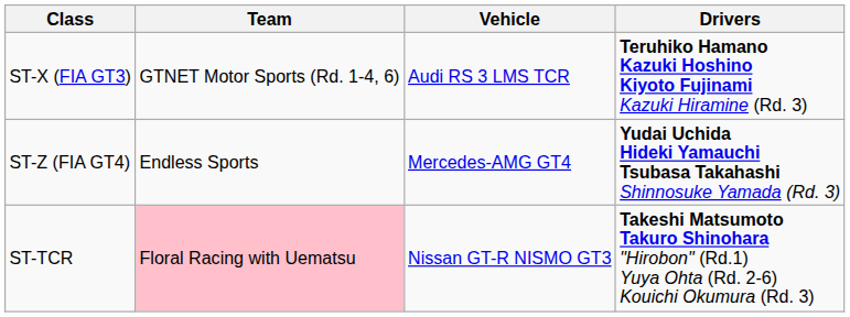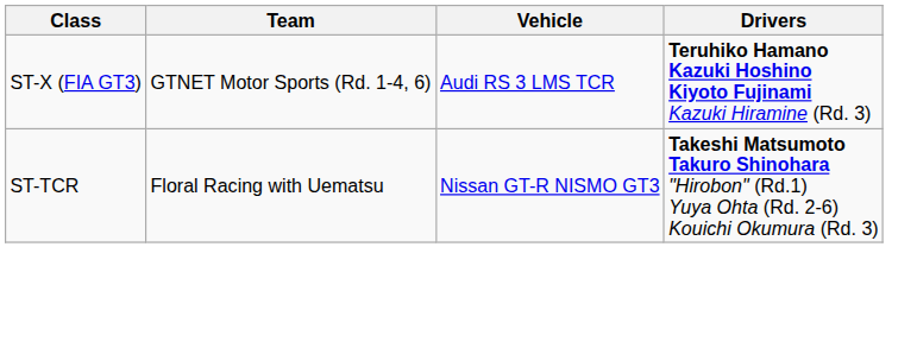- row: ST-Z (FIA GT4) | Endless Sports | Mercedes-AMG GT4 | Yudai Uchida Hideki Yamauchi Tsubasa Takahashi Shinnosuke Yamada (Rd. 3)
ST-TCR | Team: pink background -> no background
